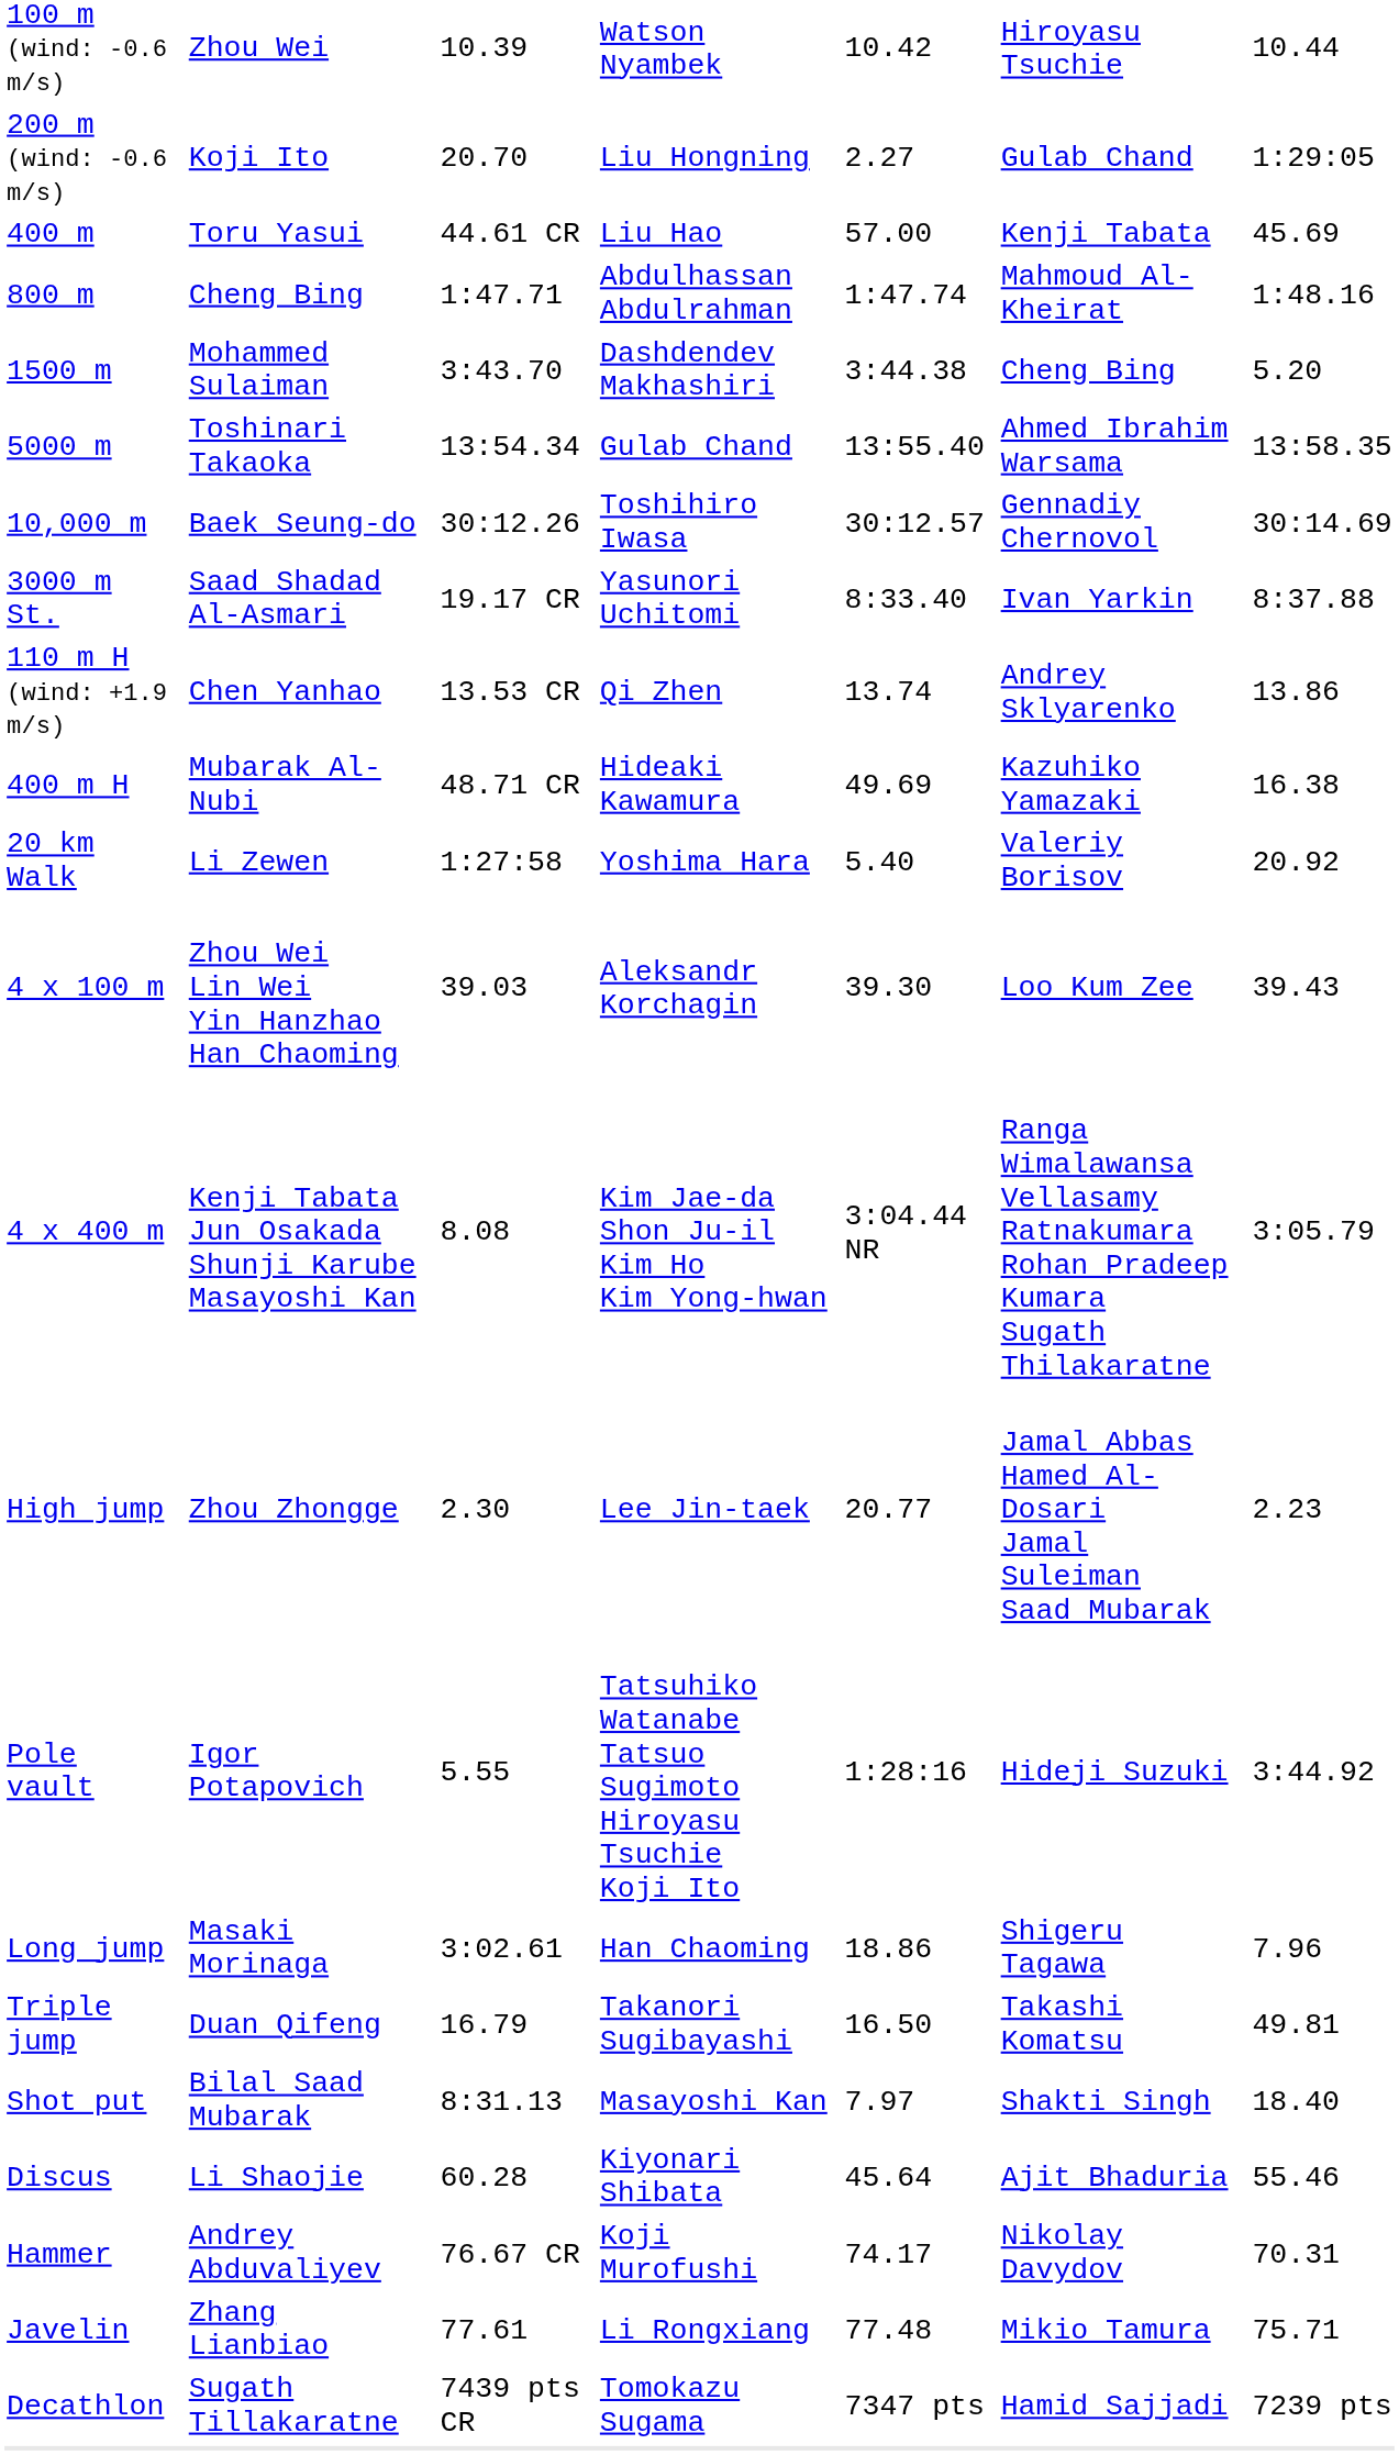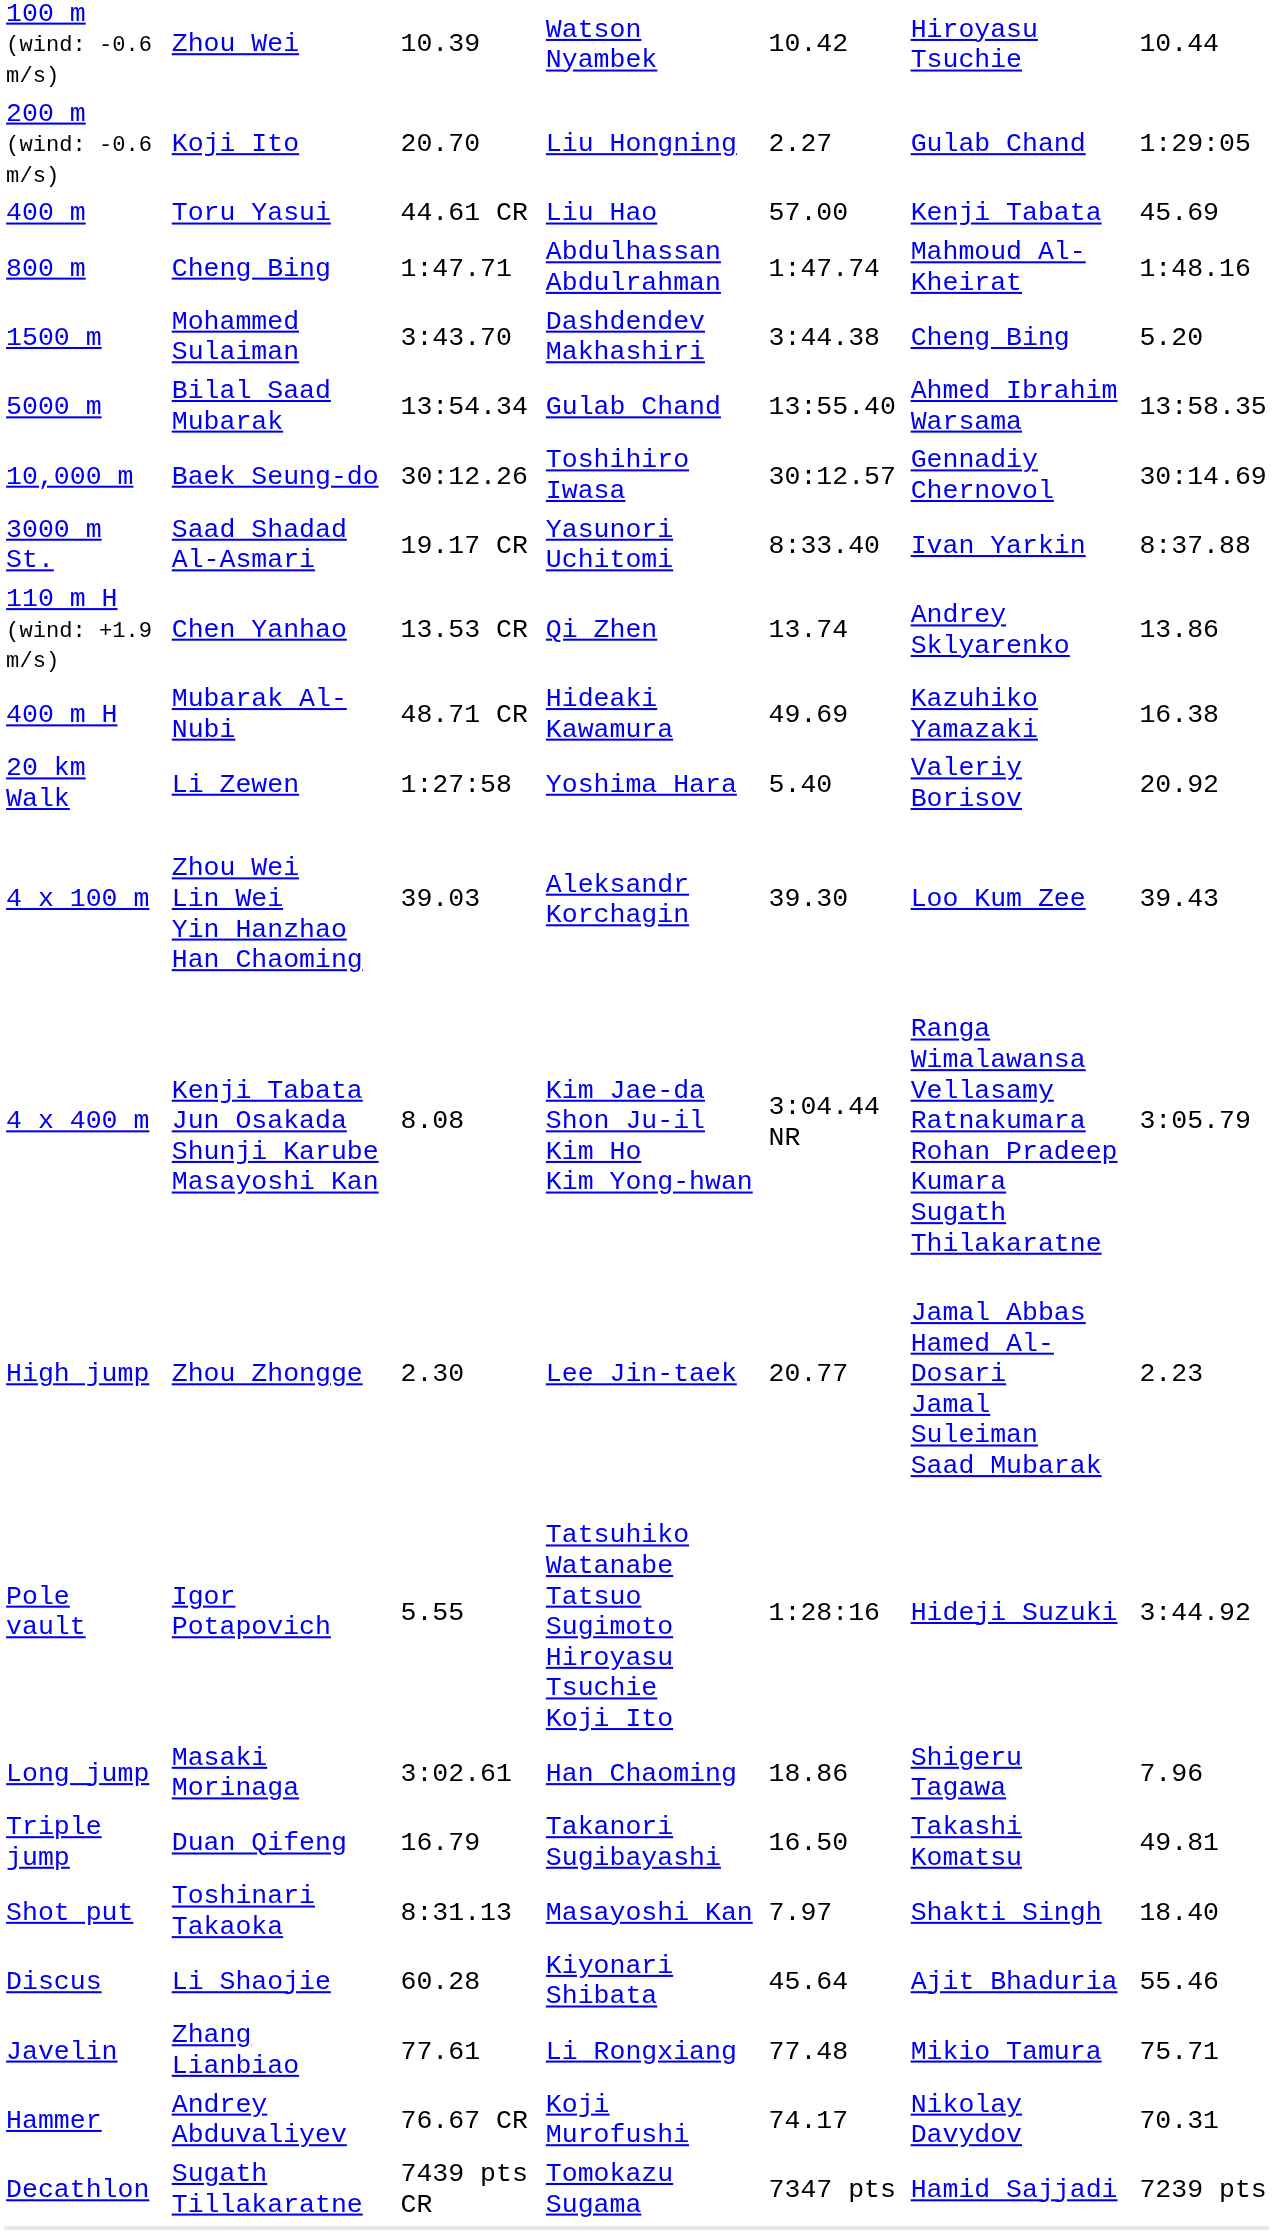5000 m | column 2: Toshinari Takaoka -> Bilal Saad Mubarak
Shot put | column 2: Bilal Saad Mubarak -> Toshinari Takaoka
rows swapped: Hammer <-> Javelin
